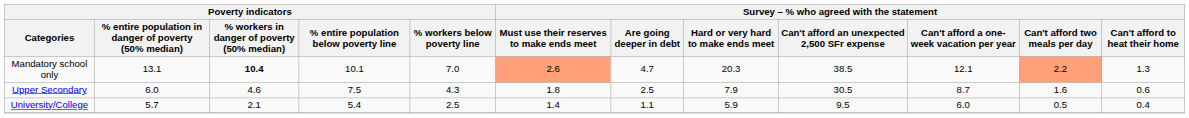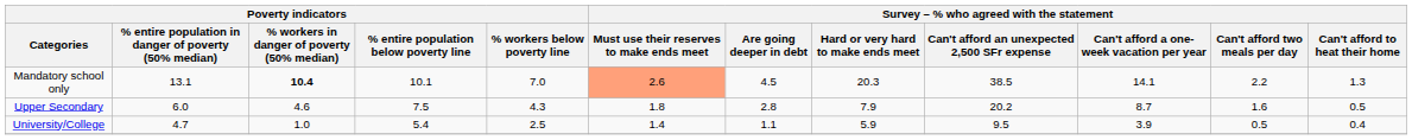Mandatory school only | column 7: 4.7 -> 4.5
Mandatory school only | column 10: 12.1 -> 14.1
Mandatory school only | column 11: lightsalmon background -> no background
Upper Secondary | column 7: 2.5 -> 2.8
Upper Secondary | column 9: 30.5 -> 20.2
Upper Secondary | column 12: 0.6 -> 0.5
University/College | column 2: 5.7 -> 4.7
University/College | column 3: 2.1 -> 1.0
University/College | column 10: 6.0 -> 3.9
